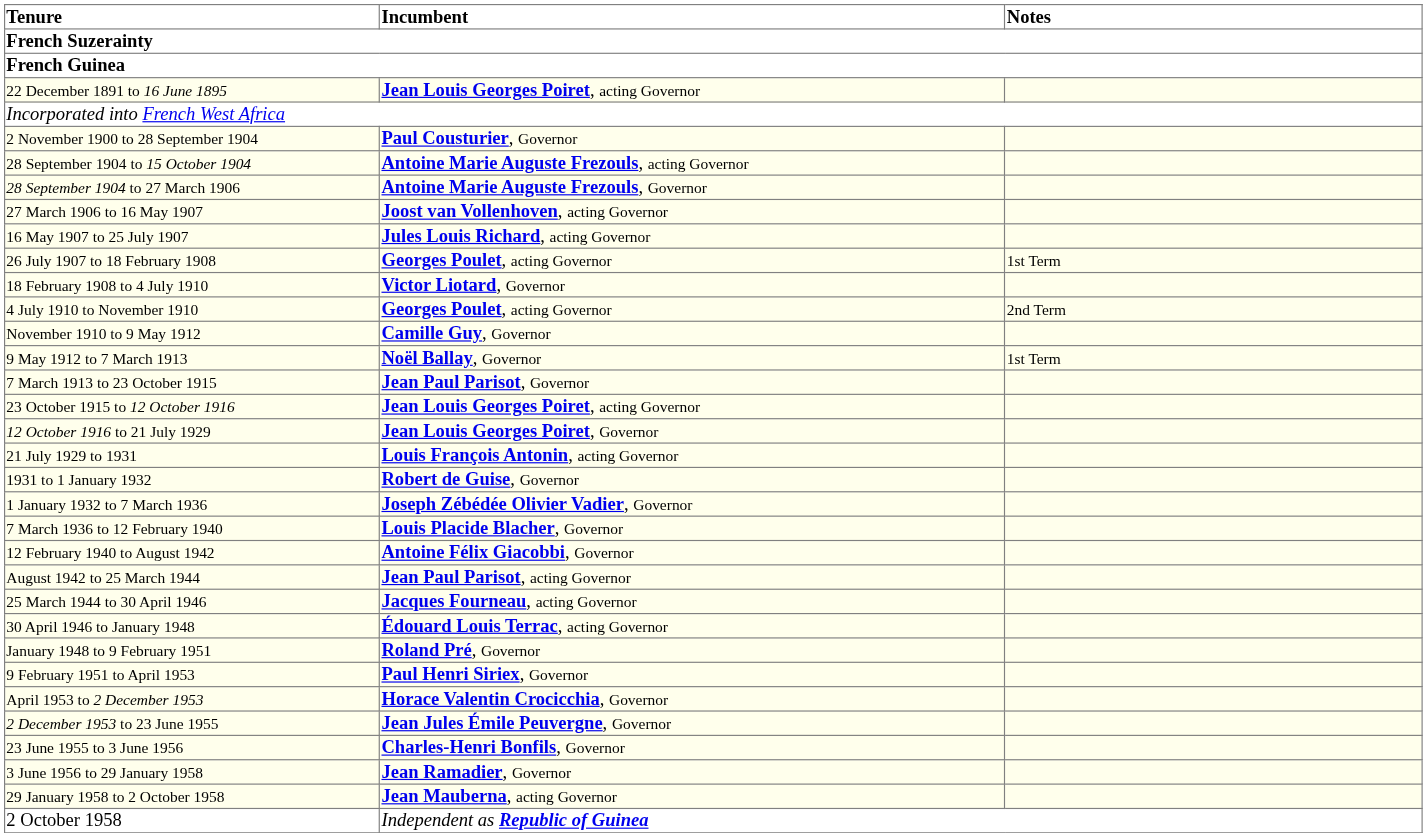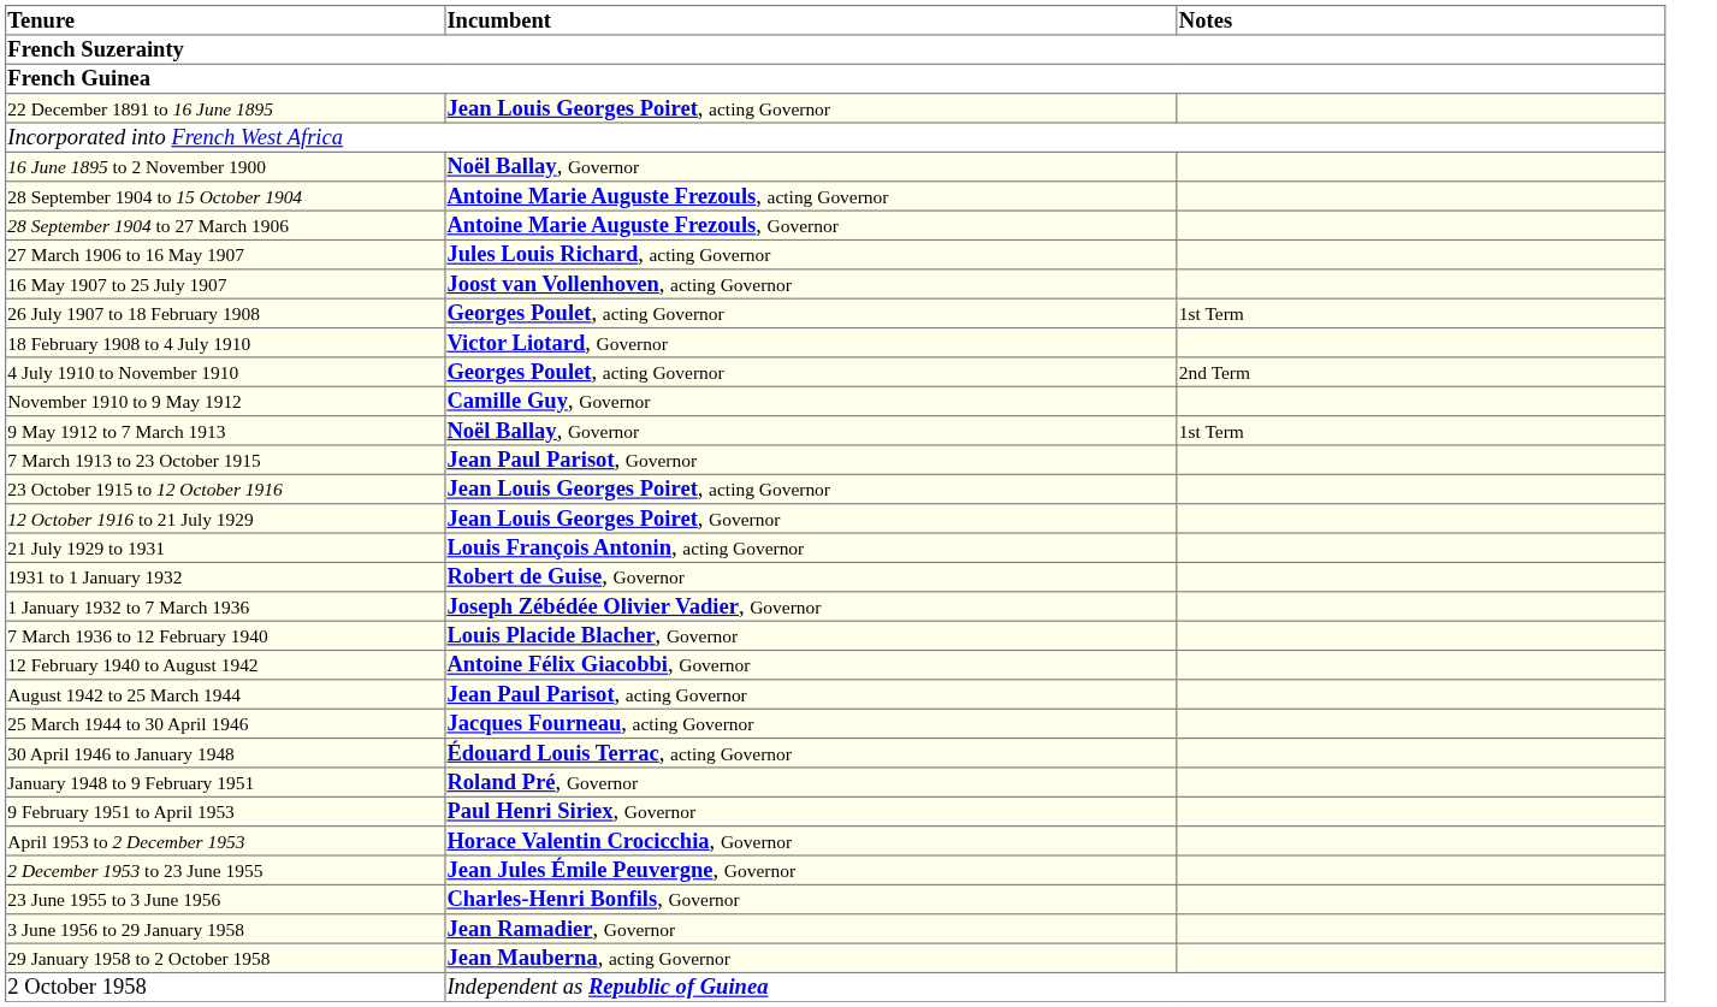+ row: 16 June 1895 to 2 November 1900 | Noël Ballay, Governor
- row: 2 November 1900 to 28 September 1904 | Paul Cousturier, Governor
27 March 1906 to 16 May 1907 | Incumbent: Joost van Vollenhoven, acting Governor -> Jules Louis Richard, acting Governor
16 May 1907 to 25 July 1907 | Incumbent: Jules Louis Richard, acting Governor -> Joost van Vollenhoven, acting Governor
